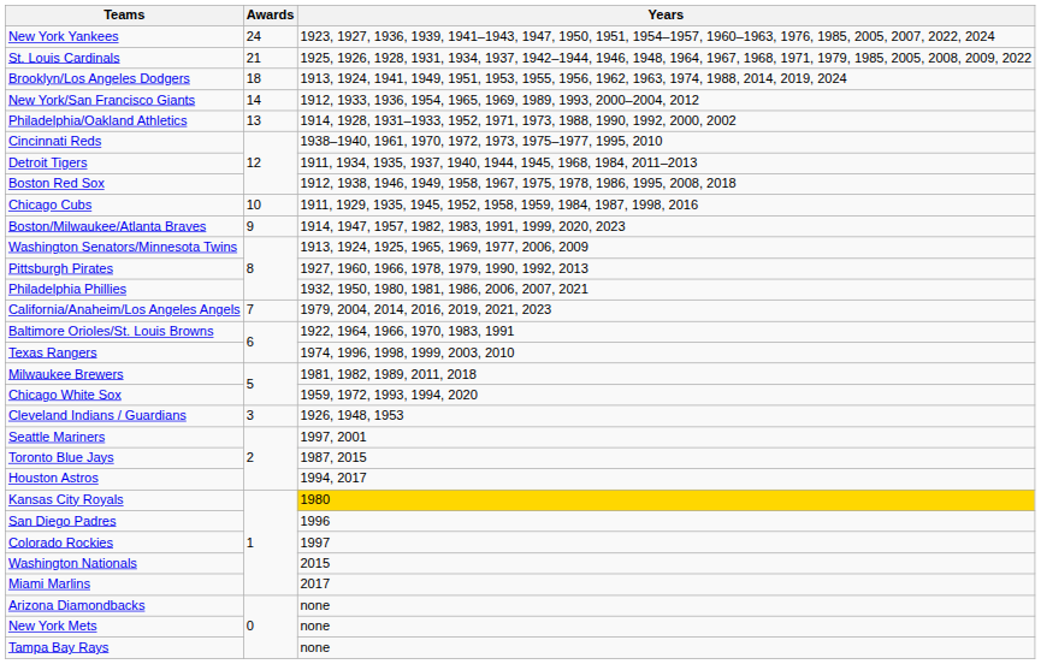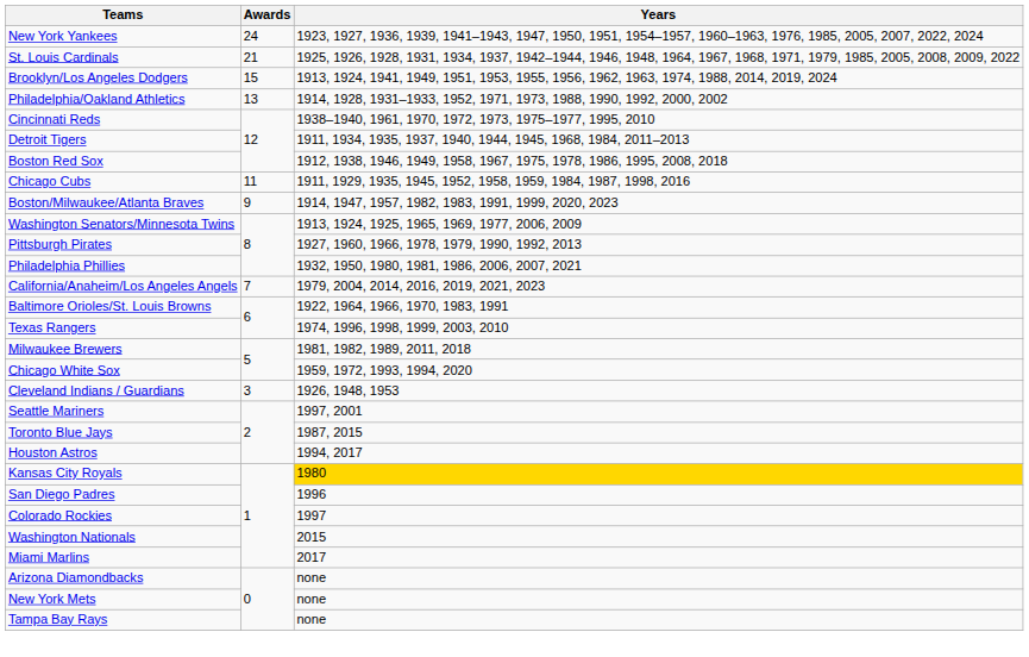Brooklyn/Los Angeles Dodgers | Awards: 18 -> 15
- row: New York/San Francisco Giants | 14 | 1912, 1933, 1936, 1954, 1965, 1969, 1989, 1993, 2000–2004, 2012
Chicago Cubs | Awards: 10 -> 11
